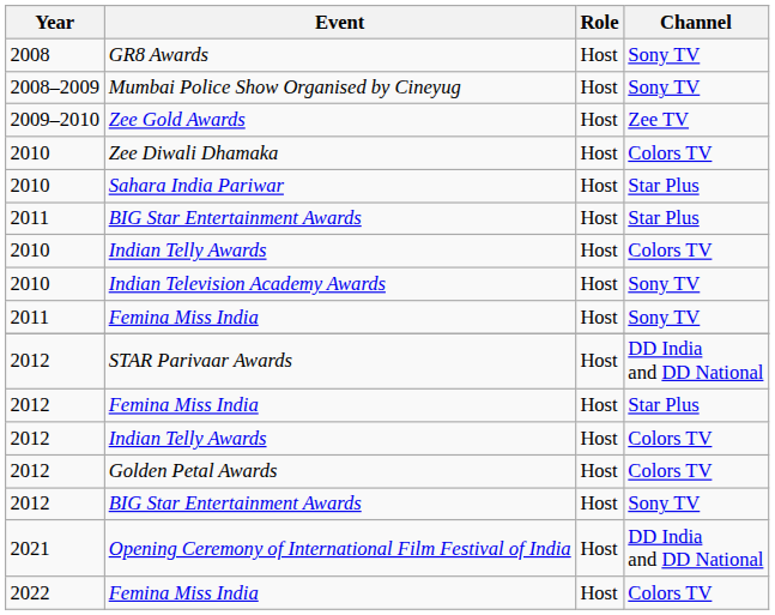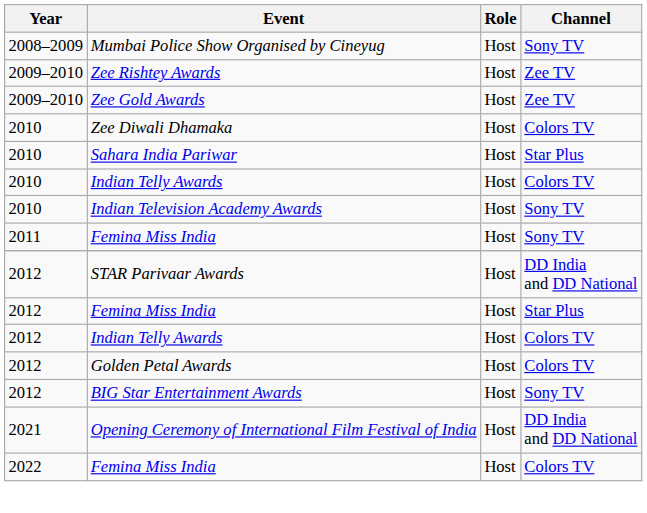- row: 2008 | GR8 Awards | Host | Sony TV
+ row: 2009–2010 | Zee Rishtey Awards | Host | Zee TV
- row: 2011 | BIG Star Entertainment Awards | Host | Star Plus
